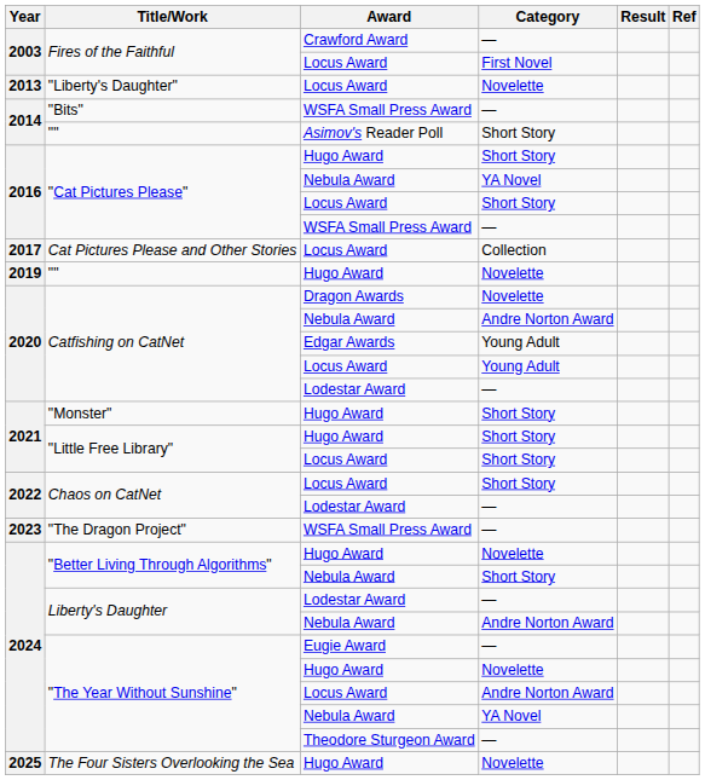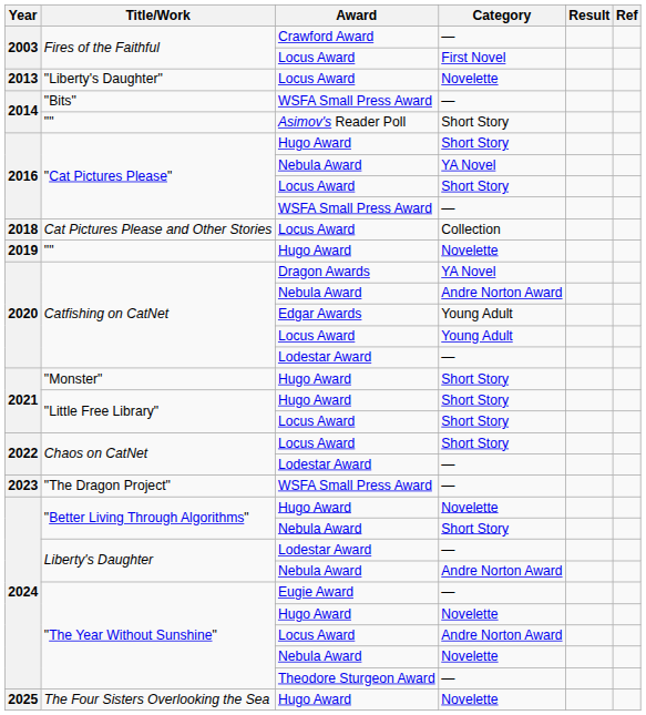Cat Pictures Please and Other Stories | Year: 2017 -> 2018
Catfishing on CatNet / Dragon Awards | Category: Novelette -> YA Novel
"The Year Without Sunshine" / Nebula Award | Category: YA Novel -> Novelette
